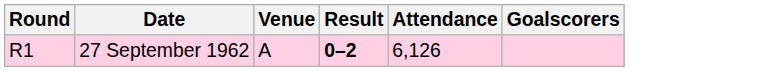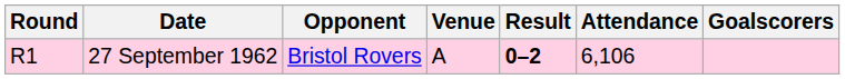+ column: Opponent | Bristol Rovers
27 September 1962 | Attendance: 6,126 -> 6,106
